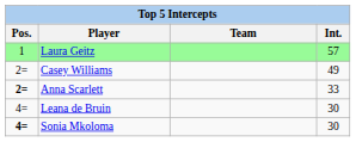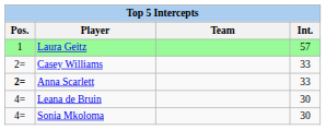Casey Williams | Int.: 49 -> 33
Sonia Mkoloma | Pos.: bold -> normal
